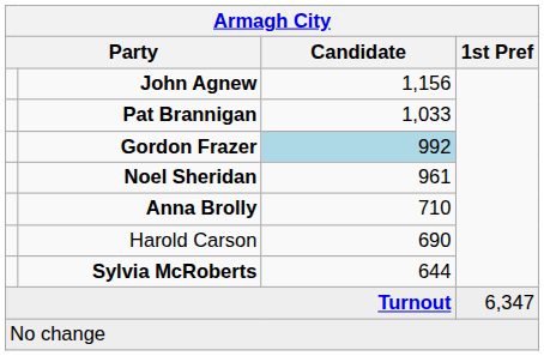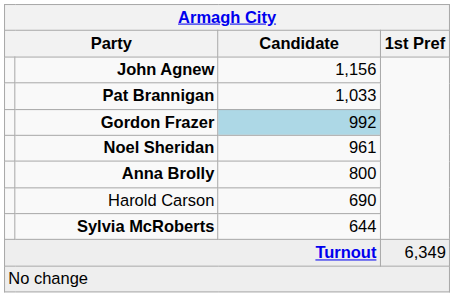Anna Brolly | Candidate: 710 -> 800
Turnout | 1st Pref: 6,347 -> 6,349
